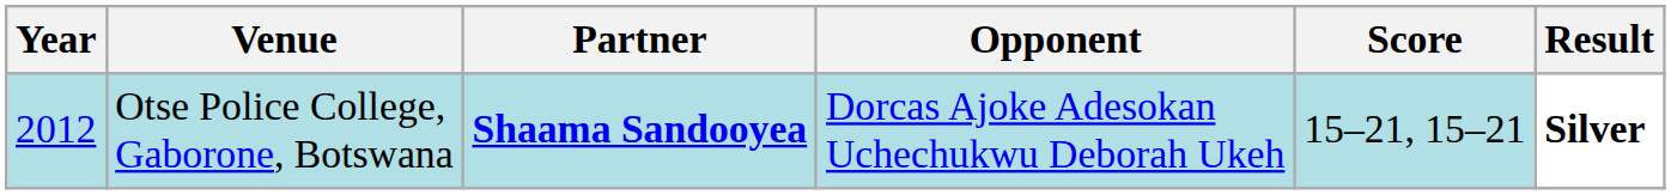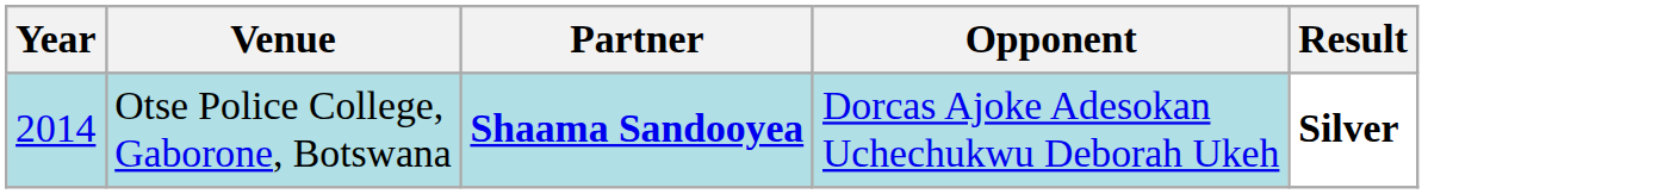- column: Score | 15–21, 15–21
Otse Police College, Gaborone, Botswana | Year: 2012 -> 2014
